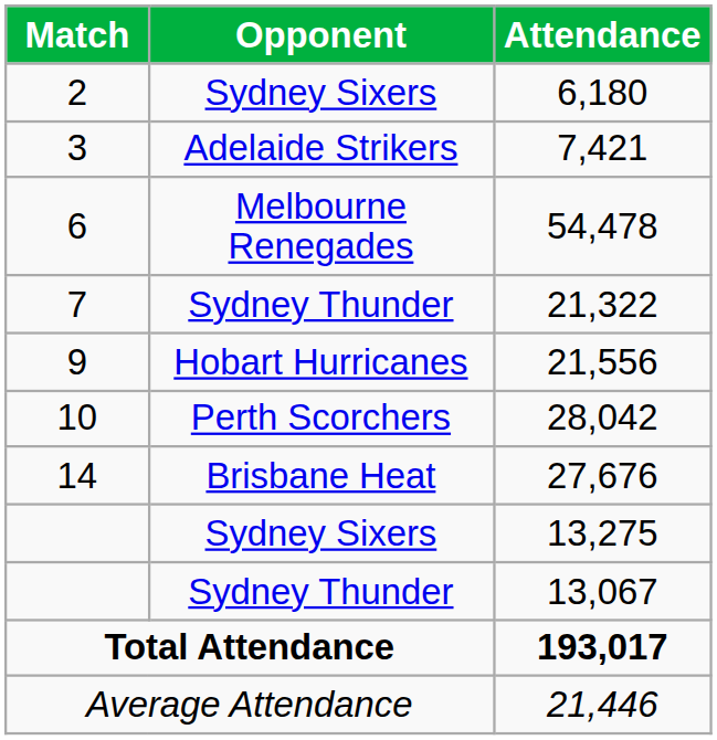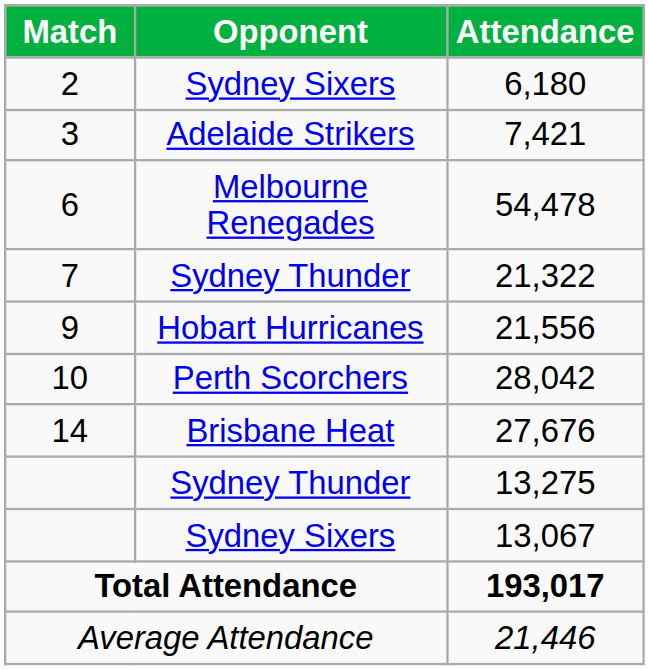13,275 | Opponent: Sydney Sixers -> Sydney Thunder
13,067 | Opponent: Sydney Thunder -> Sydney Sixers
